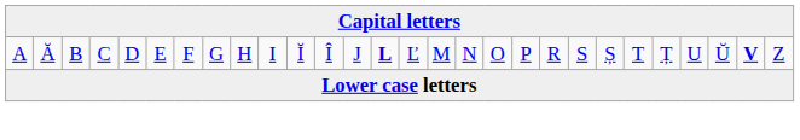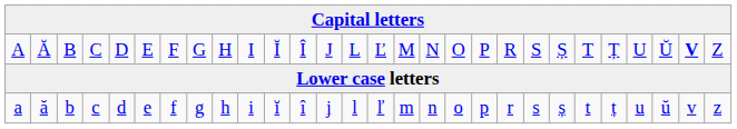A | column 14: bold -> normal
+ row: a | ă | b | c | d | e | f | g | h | i | ĭ | î | j | l | ľ | m | n | o | p | r | s | ș | t | ț | u | ŭ | v | z
